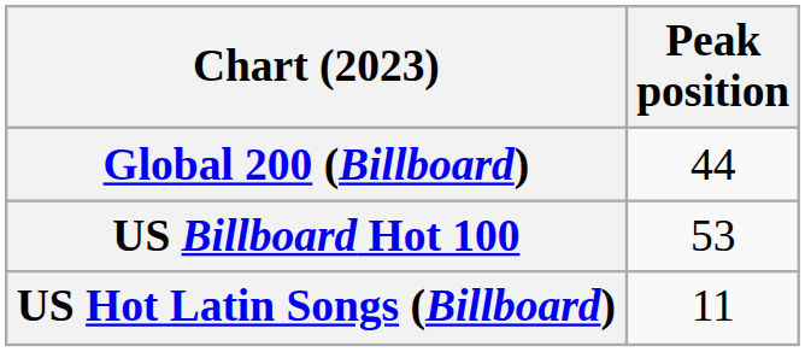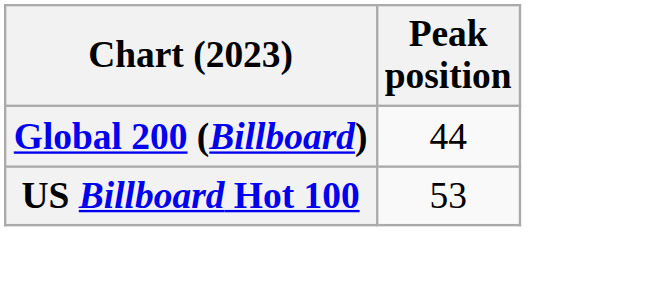- row: US Hot Latin Songs (Billboard) | 11
